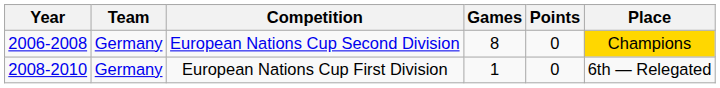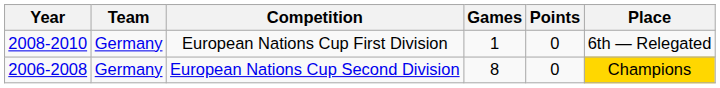rows swapped: European Nations Cup Second Division <-> European Nations Cup First Division
